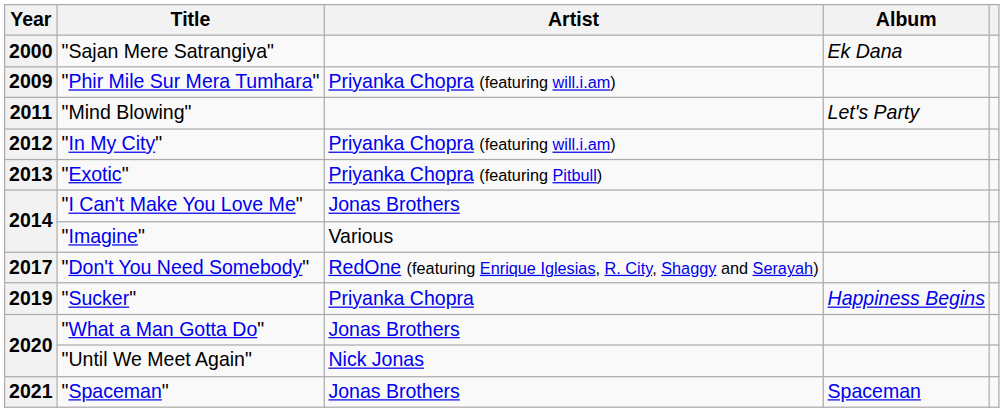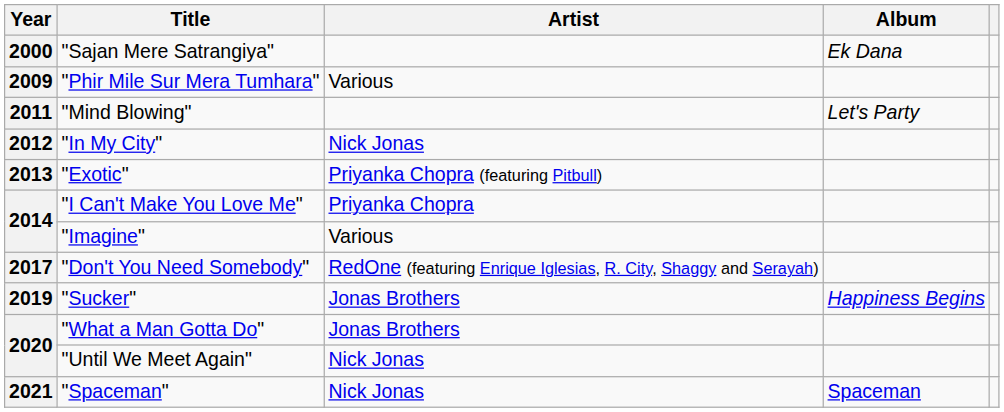"Phir Mile Sur Mera Tumhara" | Artist: Priyanka Chopra (featuring will.i.am) -> Various
"In My City" | Artist: Priyanka Chopra (featuring will.i.am) -> Nick Jonas
"I Can't Make You Love Me" | Artist: Jonas Brothers -> Priyanka Chopra
"Sucker" | Artist: Priyanka Chopra -> Jonas Brothers
"Spaceman" | Artist: Jonas Brothers -> Nick Jonas
